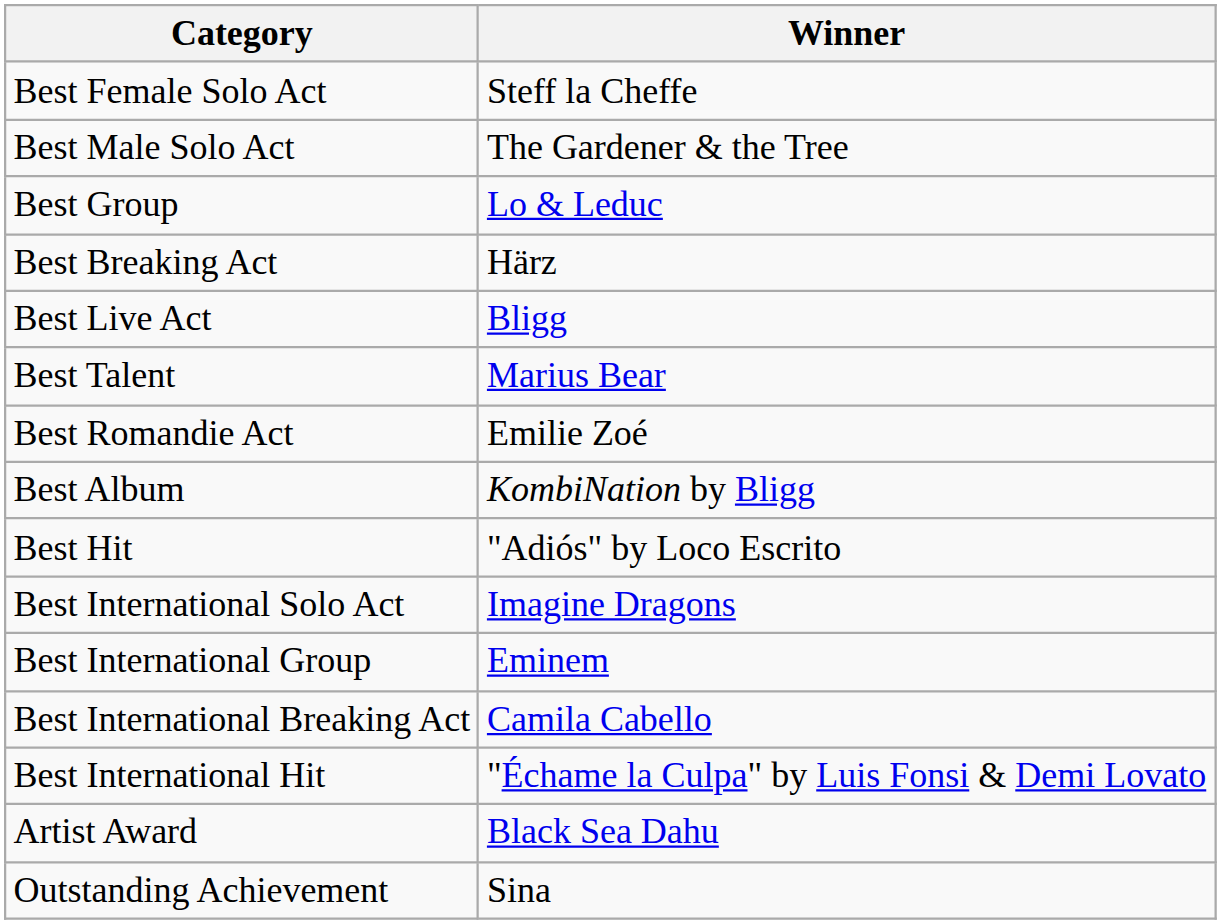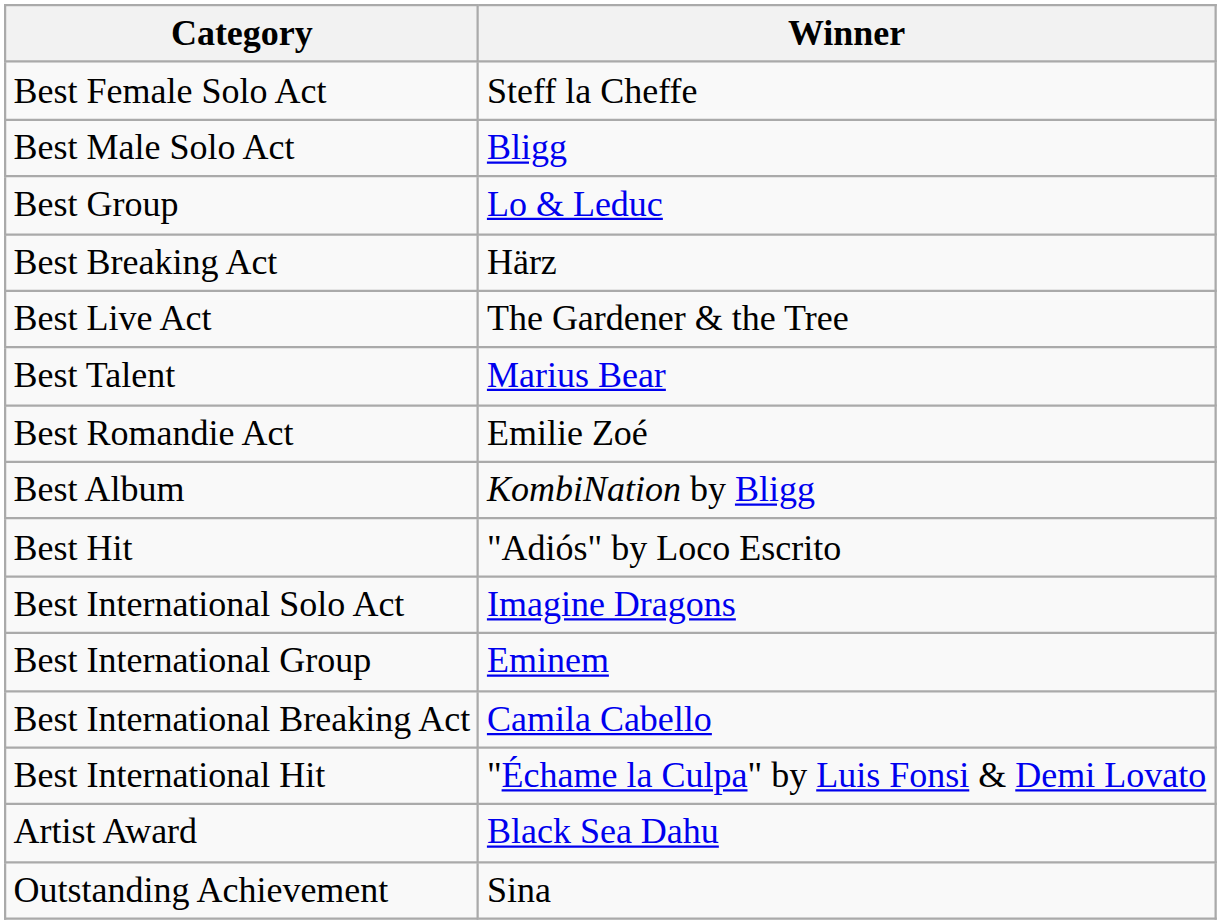Best Male Solo Act | Winner: The Gardener & the Tree -> Bligg
Best Live Act | Winner: Bligg -> The Gardener & the Tree
